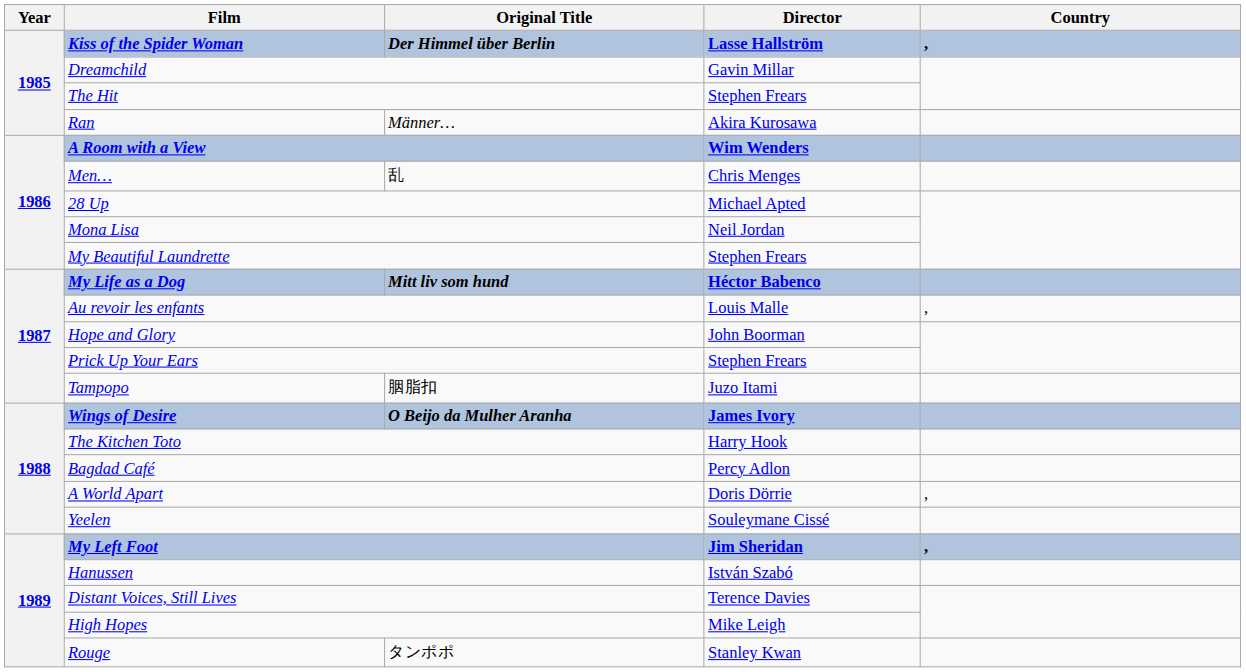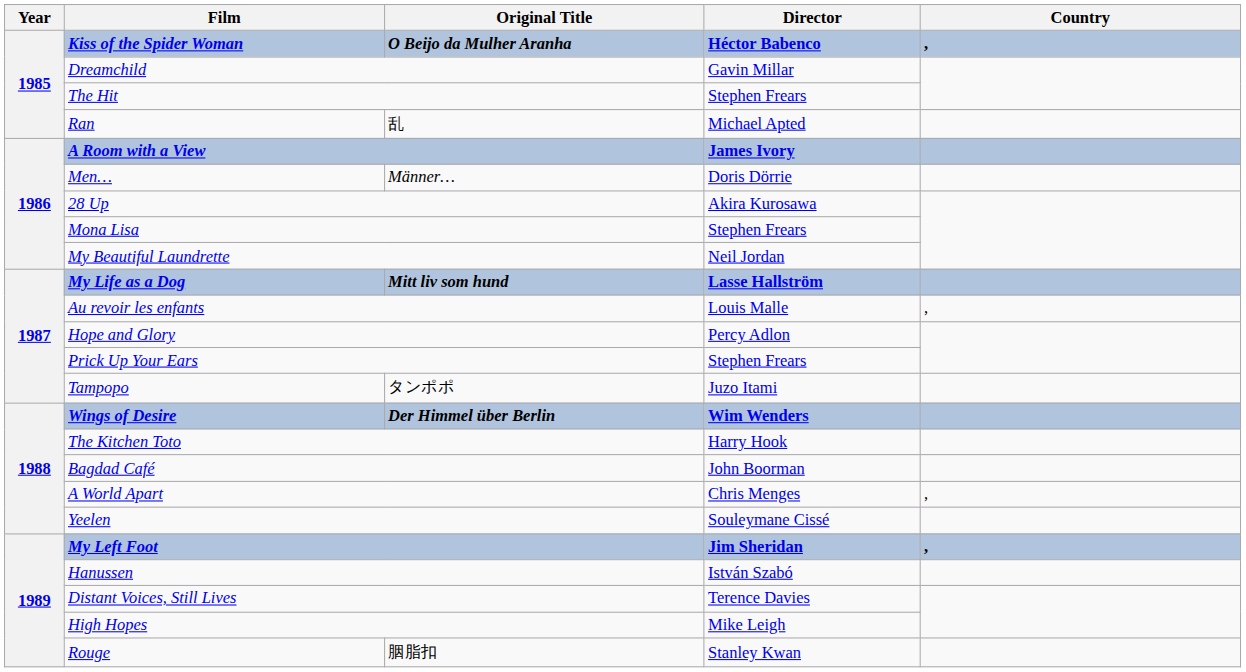Kiss of the Spider Woman | Original Title: Der Himmel über Berlin -> O Beijo da Mulher Aranha
Kiss of the Spider Woman | Director: Lasse Hallström -> Héctor Babenco
Ran | Original Title: Männer… -> 乱
Ran | Director: Akira Kurosawa -> Michael Apted
A Room with a View | Director: Wim Wenders -> James Ivory
Men… | Original Title: 乱 -> Männer…
Men… | Director: Chris Menges -> Doris Dörrie
28 Up | Director: Michael Apted -> Akira Kurosawa
Mona Lisa | Director: Neil Jordan -> Stephen Frears
My Beautiful Laundrette | Director: Stephen Frears -> Neil Jordan
My Life as a Dog | Director: Héctor Babenco -> Lasse Hallström
Hope and Glory | Director: John Boorman -> Percy Adlon
Tampopo | Original Title: 胭脂扣 -> タンポポ
Wings of Desire | Original Title: O Beijo da Mulher Aranha -> Der Himmel über Berlin
Wings of Desire | Director: James Ivory -> Wim Wenders
Bagdad Café | Director: Percy Adlon -> John Boorman
A World Apart | Director: Doris Dörrie -> Chris Menges
Rouge | Original Title: タンポポ -> 胭脂扣
